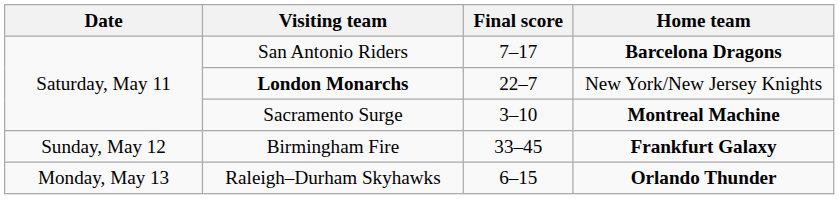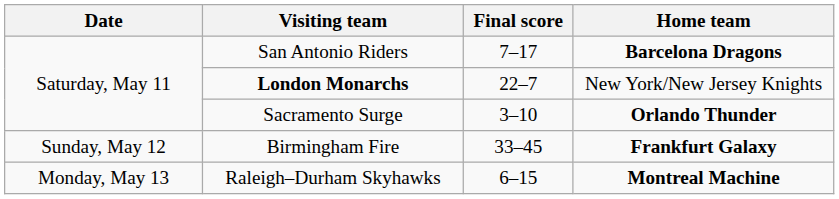Sacramento Surge | Home team: Montreal Machine -> Orlando Thunder
Raleigh–Durham Skyhawks | Home team: Orlando Thunder -> Montreal Machine
